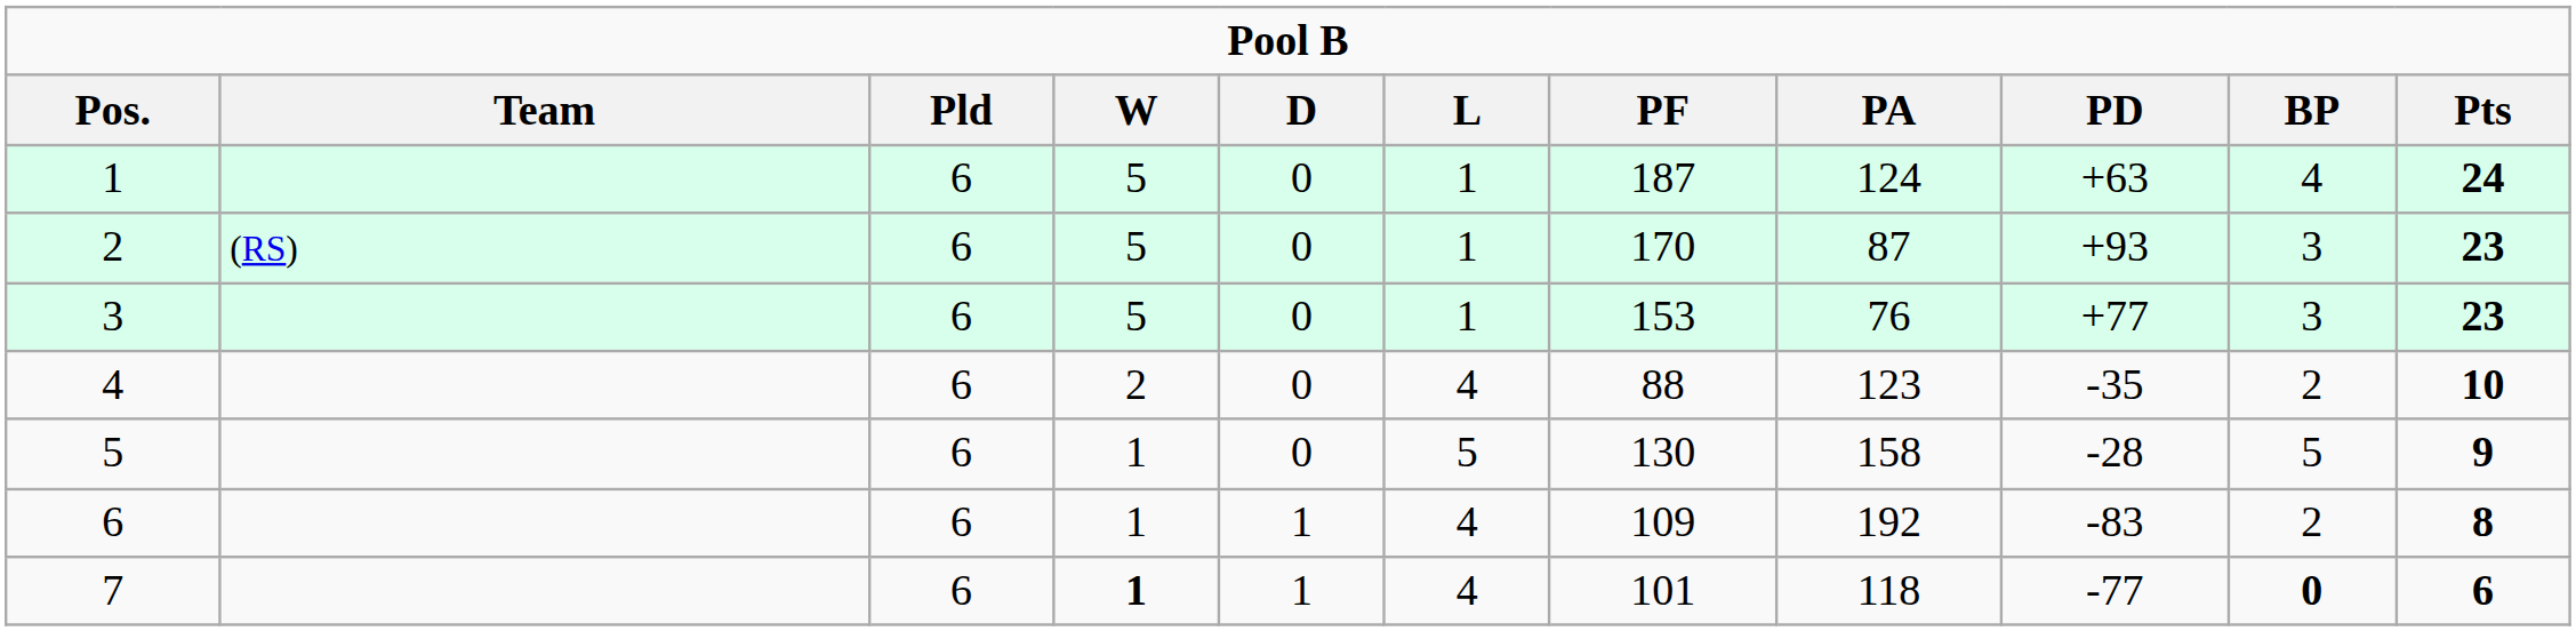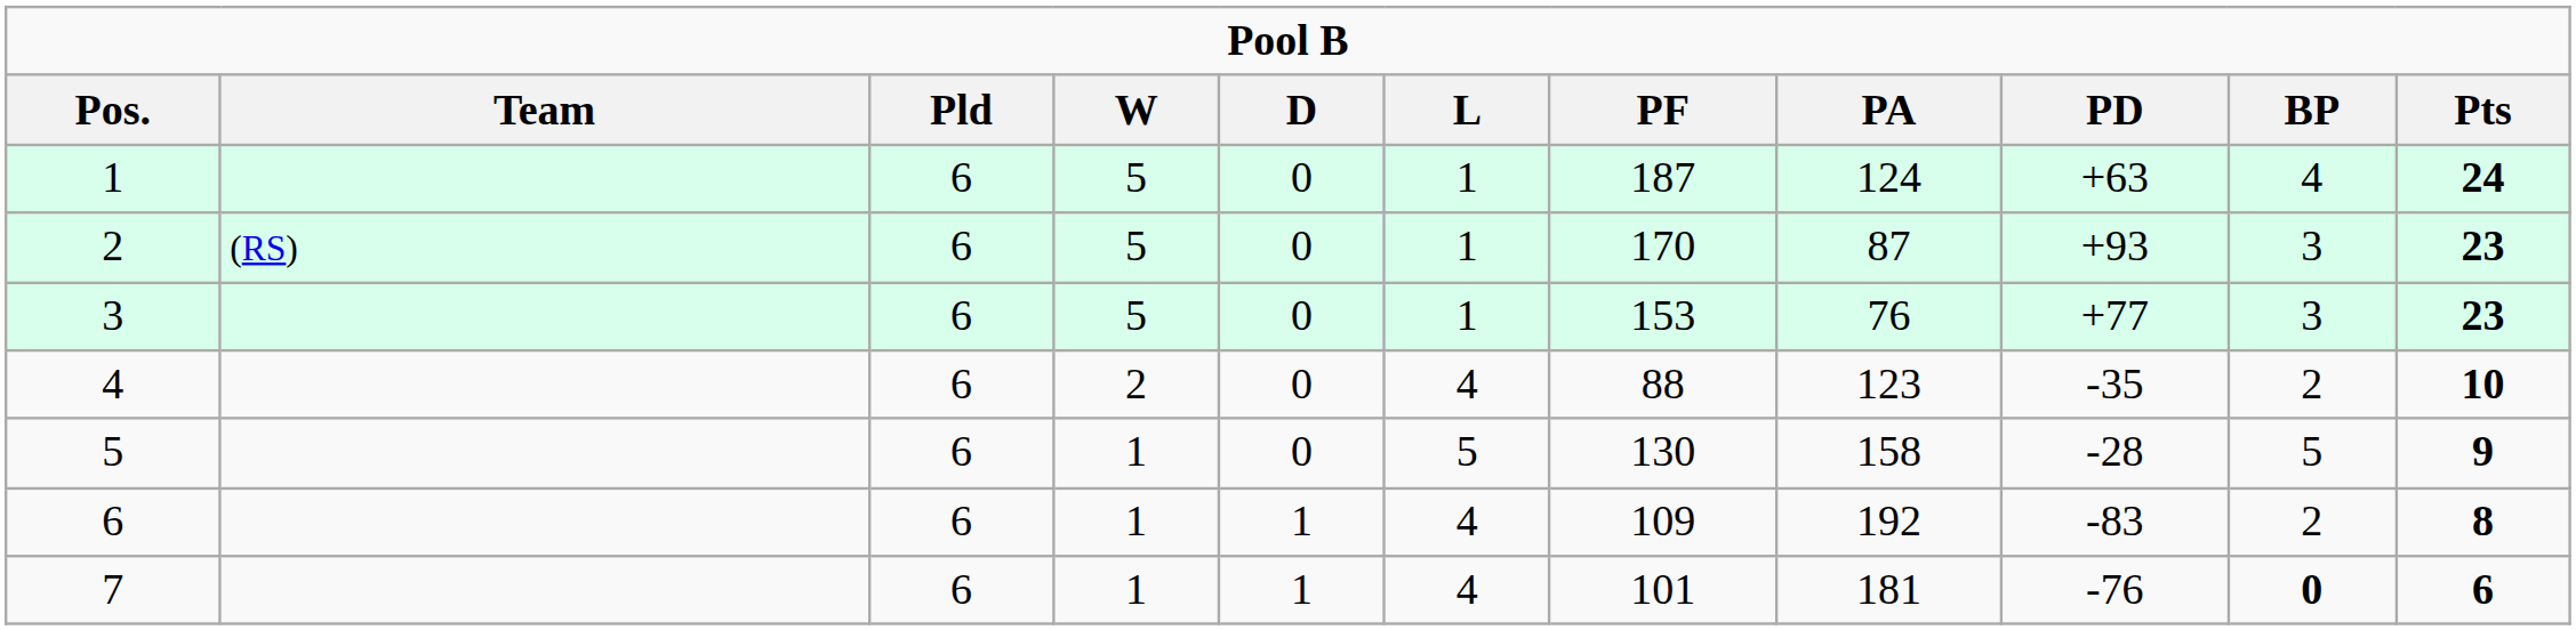7 | column 4: bold -> normal
7 | column 8: 118 -> 181
7 | column 9: -77 -> -76
